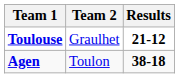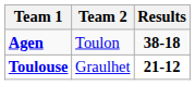rows swapped: Agen <-> Toulouse
